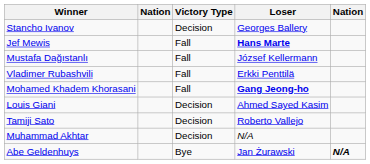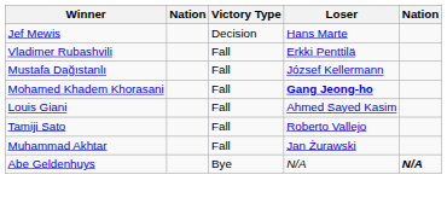- row: Stancho Ivanov | Decision | Georges Ballery
Jef Mewis | Victory Type: Fall -> Decision
Jef Mewis | Loser: bold -> normal
rows swapped: Mustafa Dağıstanlı <-> Vladimer Rubashvili
Louis Giani | Victory Type: Decision -> Fall
Tamiji Sato | Victory Type: Decision -> Fall
Muhammad Akhtar | Victory Type: Decision -> Fall
Muhammad Akhtar | Loser: N/A -> Jan Żurawski
Abe Geldenhuys | Loser: Jan Żurawski -> N/A
